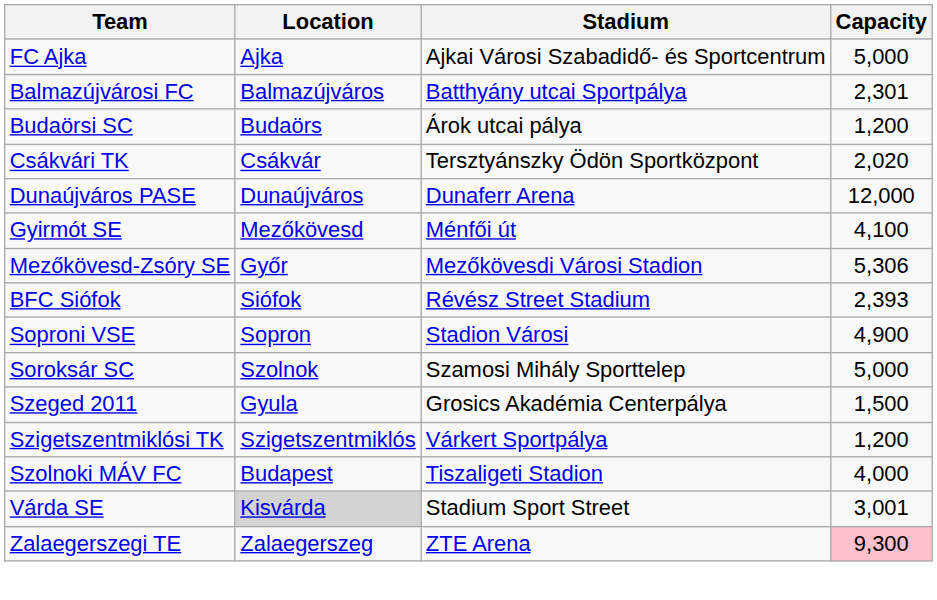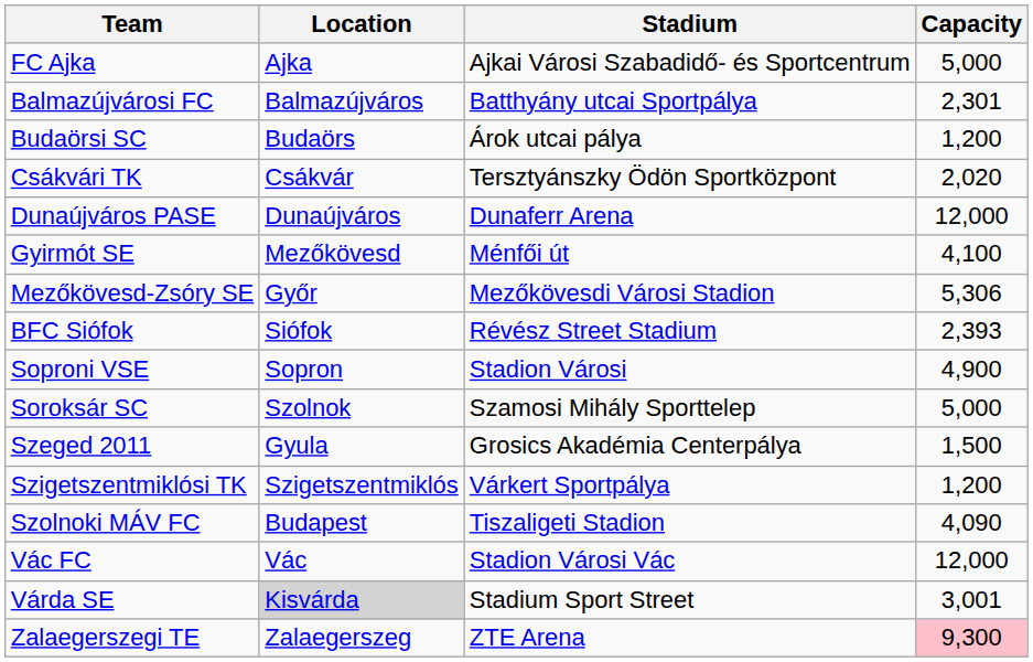Szolnoki MÁV FC | Capacity: 4,000 -> 4,090
+ row: Vác FC | Vác | Stadion Városi Vác | 12,000
